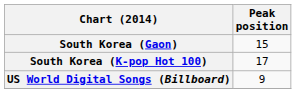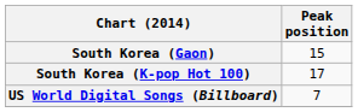US World Digital Songs (Billboard) | Peak position: 9 -> 7
